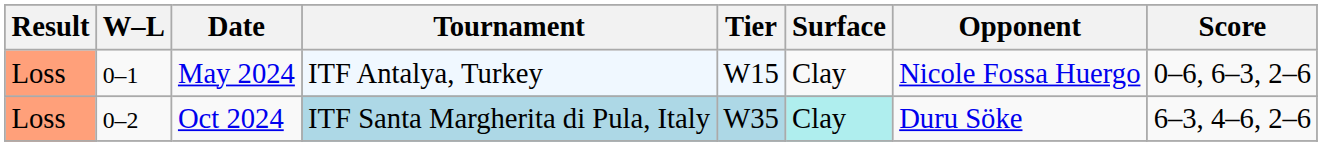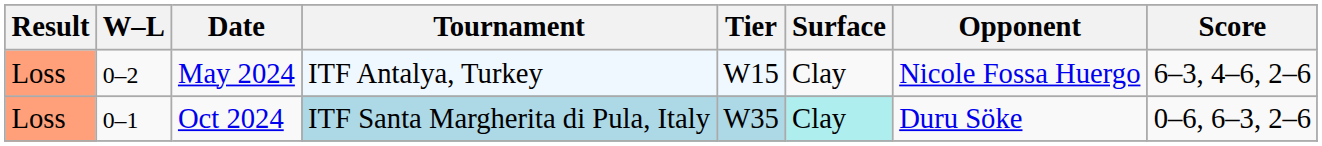May 2024 | W–L: 0–1 -> 0–2
May 2024 | Score: 0–6, 6–3, 2–6 -> 6–3, 4–6, 2–6
Oct 2024 | W–L: 0–2 -> 0–1
Oct 2024 | Score: 6–3, 4–6, 2–6 -> 0–6, 6–3, 2–6
